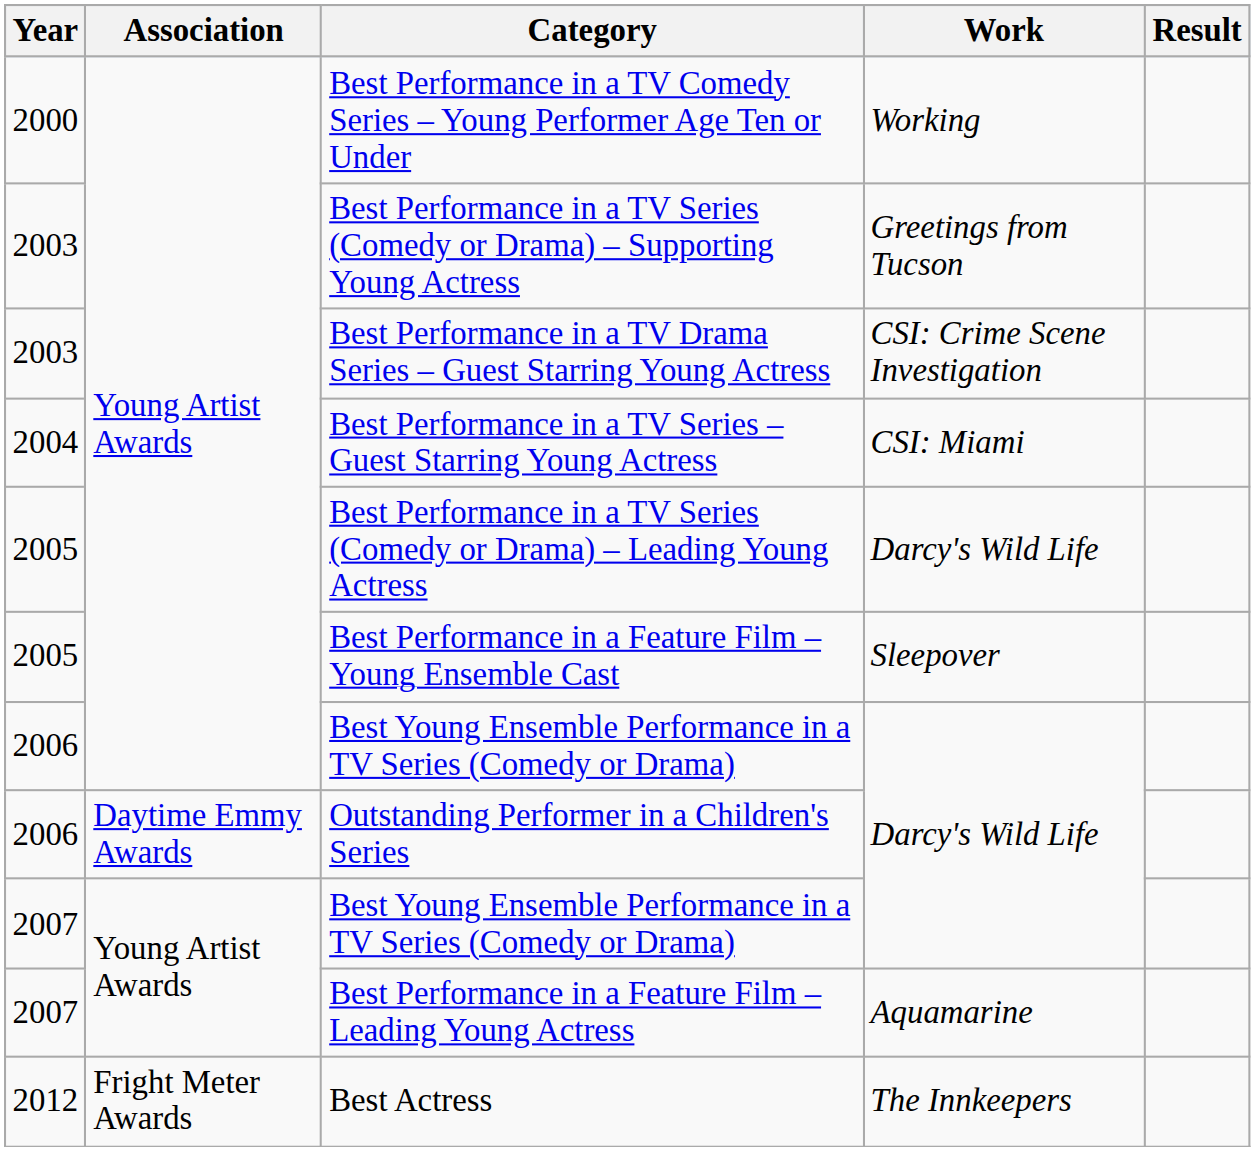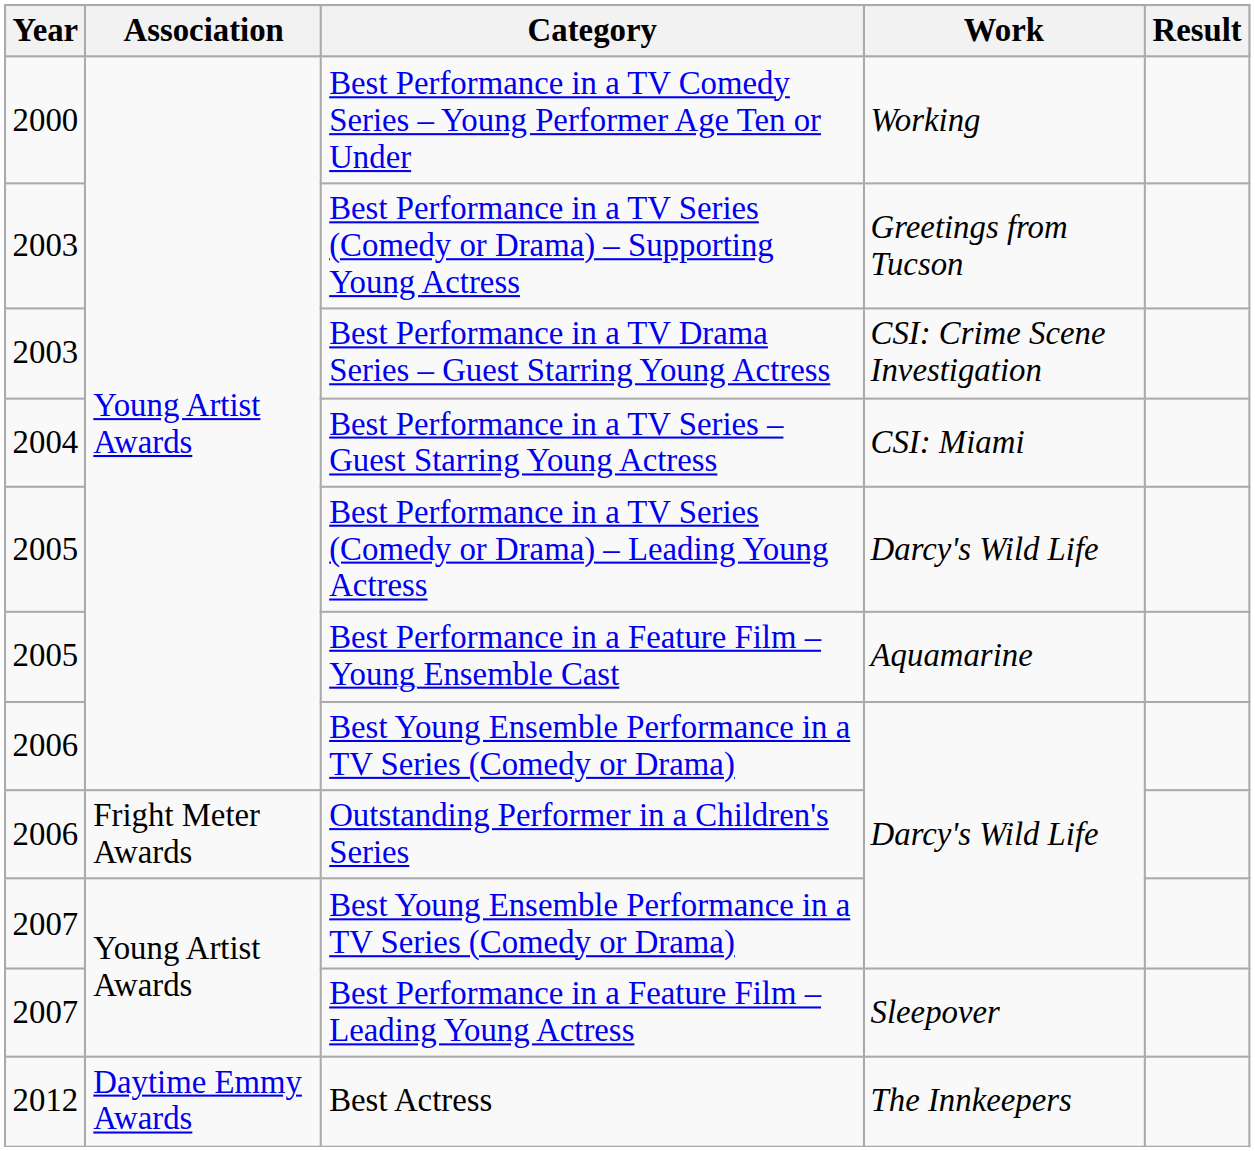Best Performance in a Feature Film – Young Ensemble Cast | Work: Sleepover -> Aquamarine
Outstanding Performer in a Children's Series | Association: Daytime Emmy Awards -> Fright Meter Awards
Best Performance in a Feature Film – Leading Young Actress | Work: Aquamarine -> Sleepover
Best Actress | Association: Fright Meter Awards -> Daytime Emmy Awards
